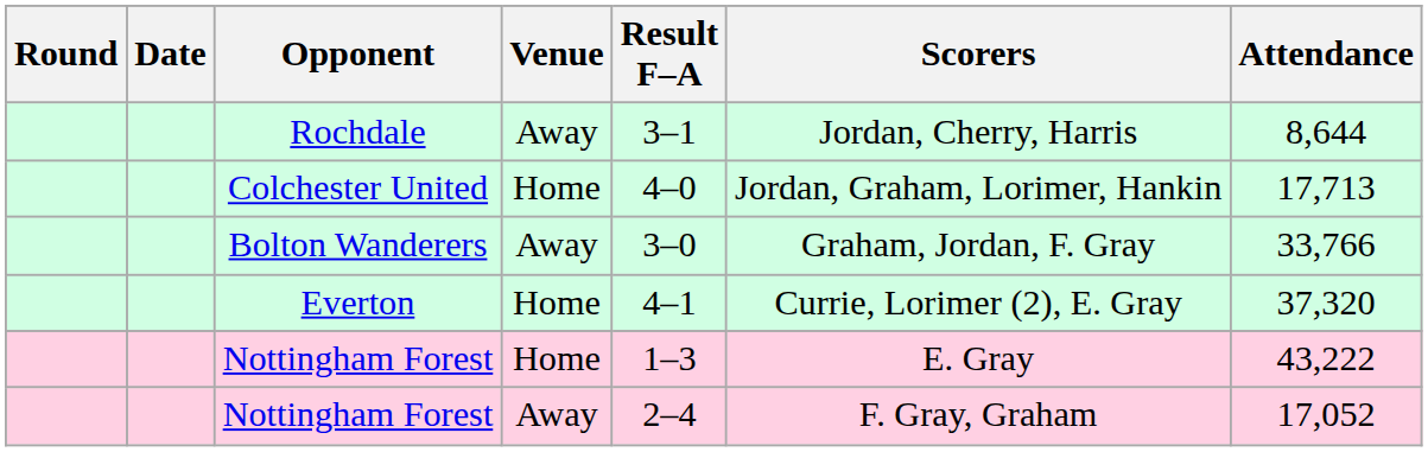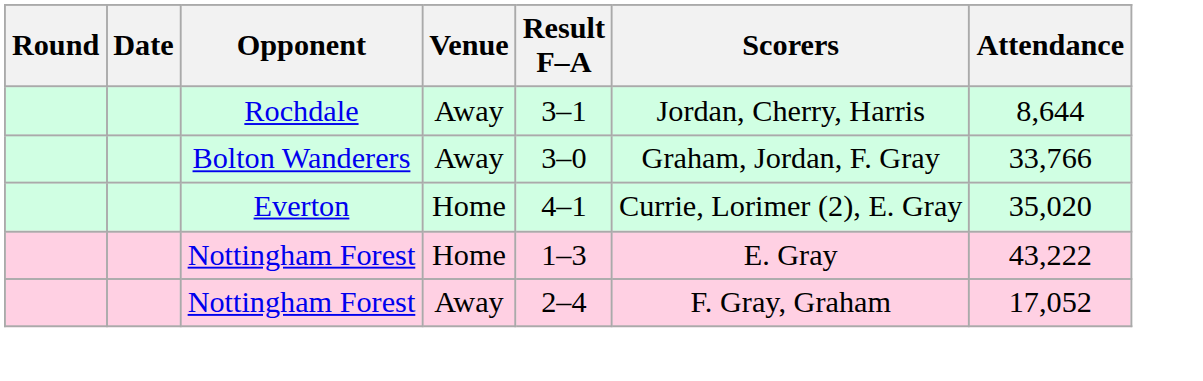- row: Colchester United | Home | 4–0 | Jordan, Graham, Lorimer, Hankin | 17,713
Everton | Attendance: 37,320 -> 35,020
